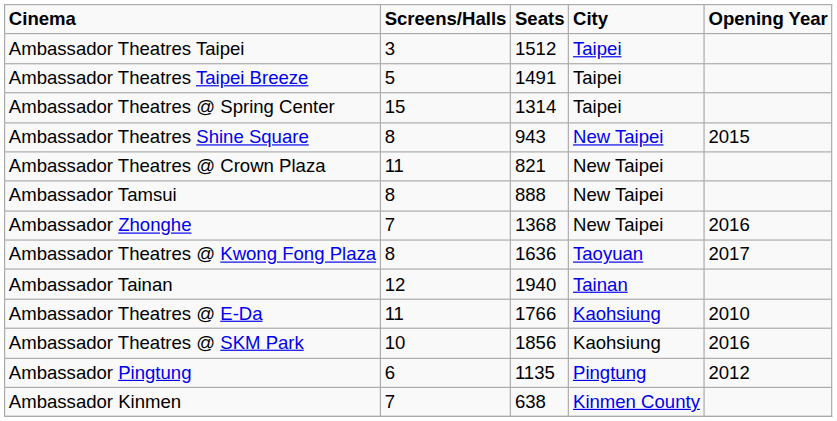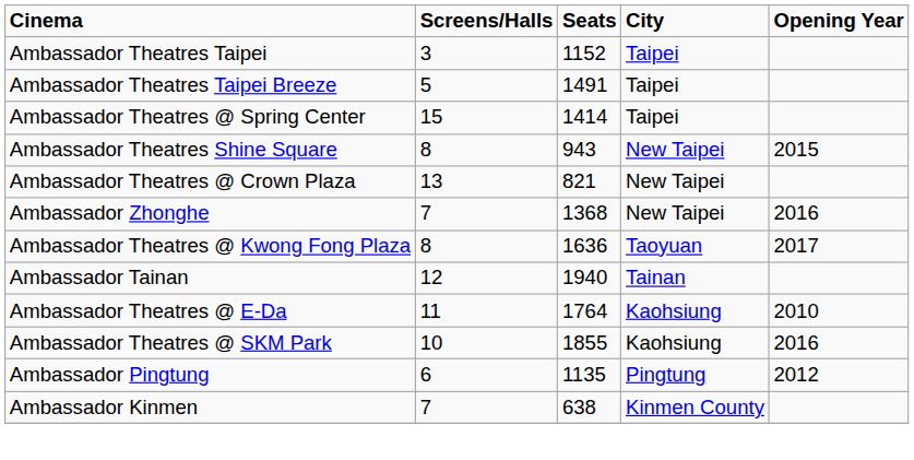Ambassador Theatres Taipei | Seats: 1512 -> 1152
Ambassador Theatres @ Spring Center | Seats: 1314 -> 1414
Ambassador Theatres @ Crown Plaza | Screens/Halls: 11 -> 13
- row: Ambassador Tamsui | 8 | 888 | New Taipei
Ambassador Theatres @ E-Da | Seats: 1766 -> 1764
Ambassador Theatres @ SKM Park | Seats: 1856 -> 1855
